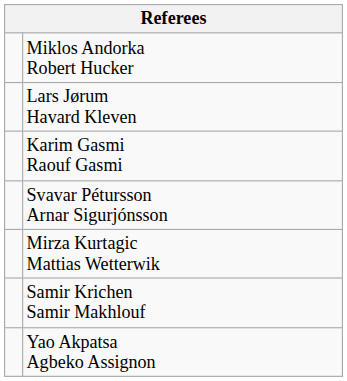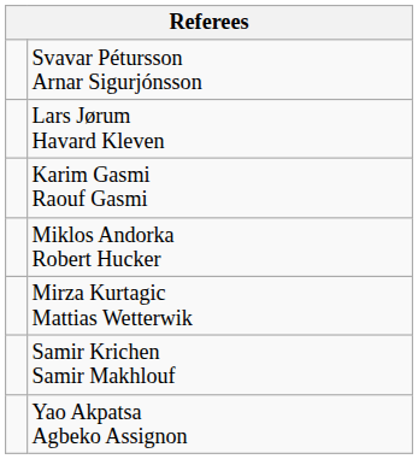rows swapped: Svavar Pétursson Arnar Sigurjónsson <-> Miklos Andorka Robert Hucker
